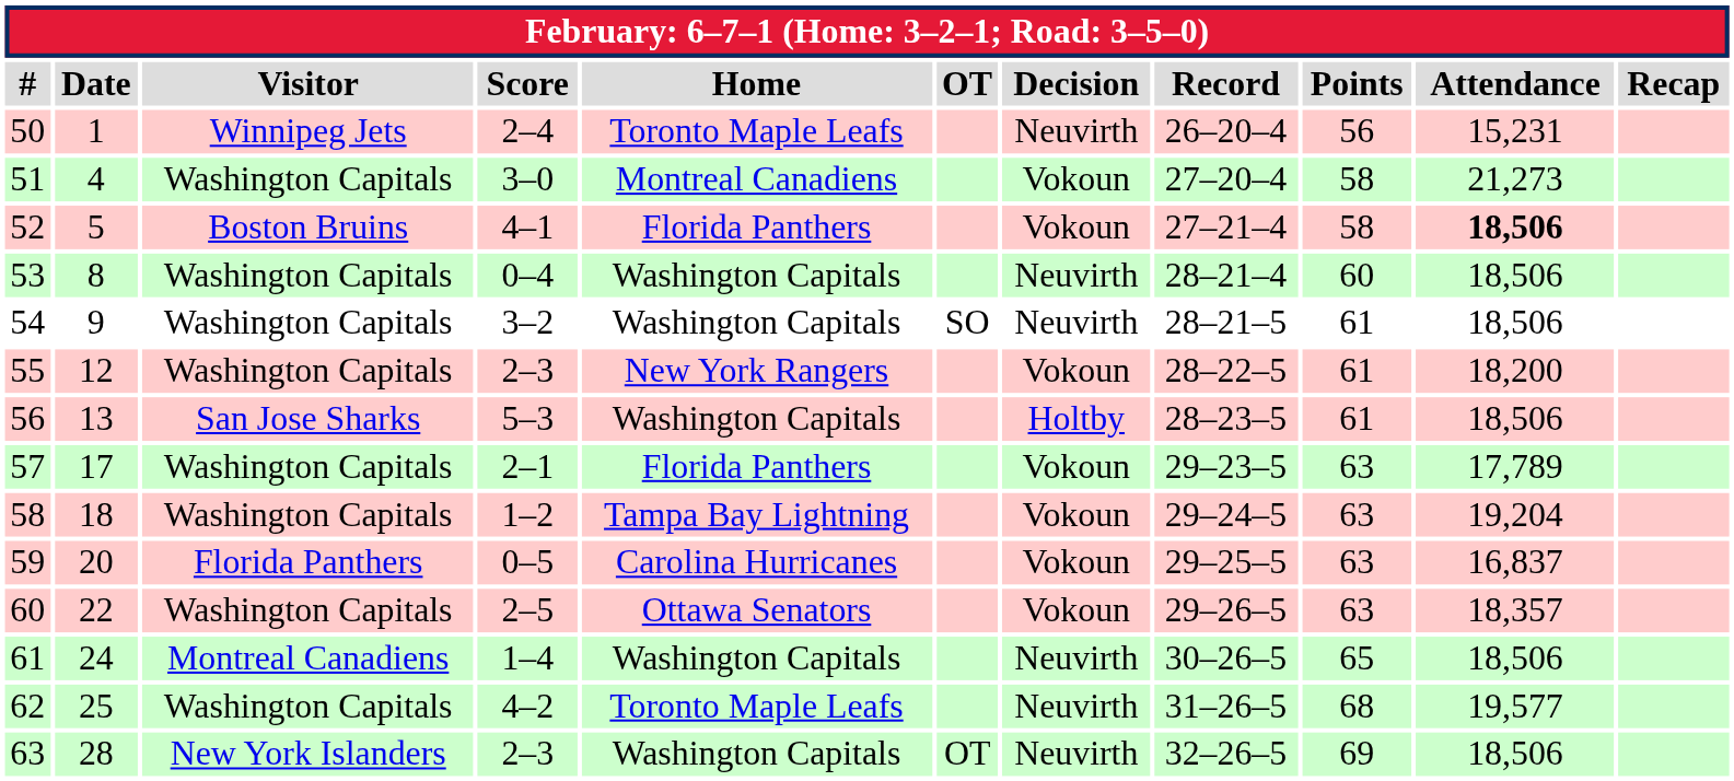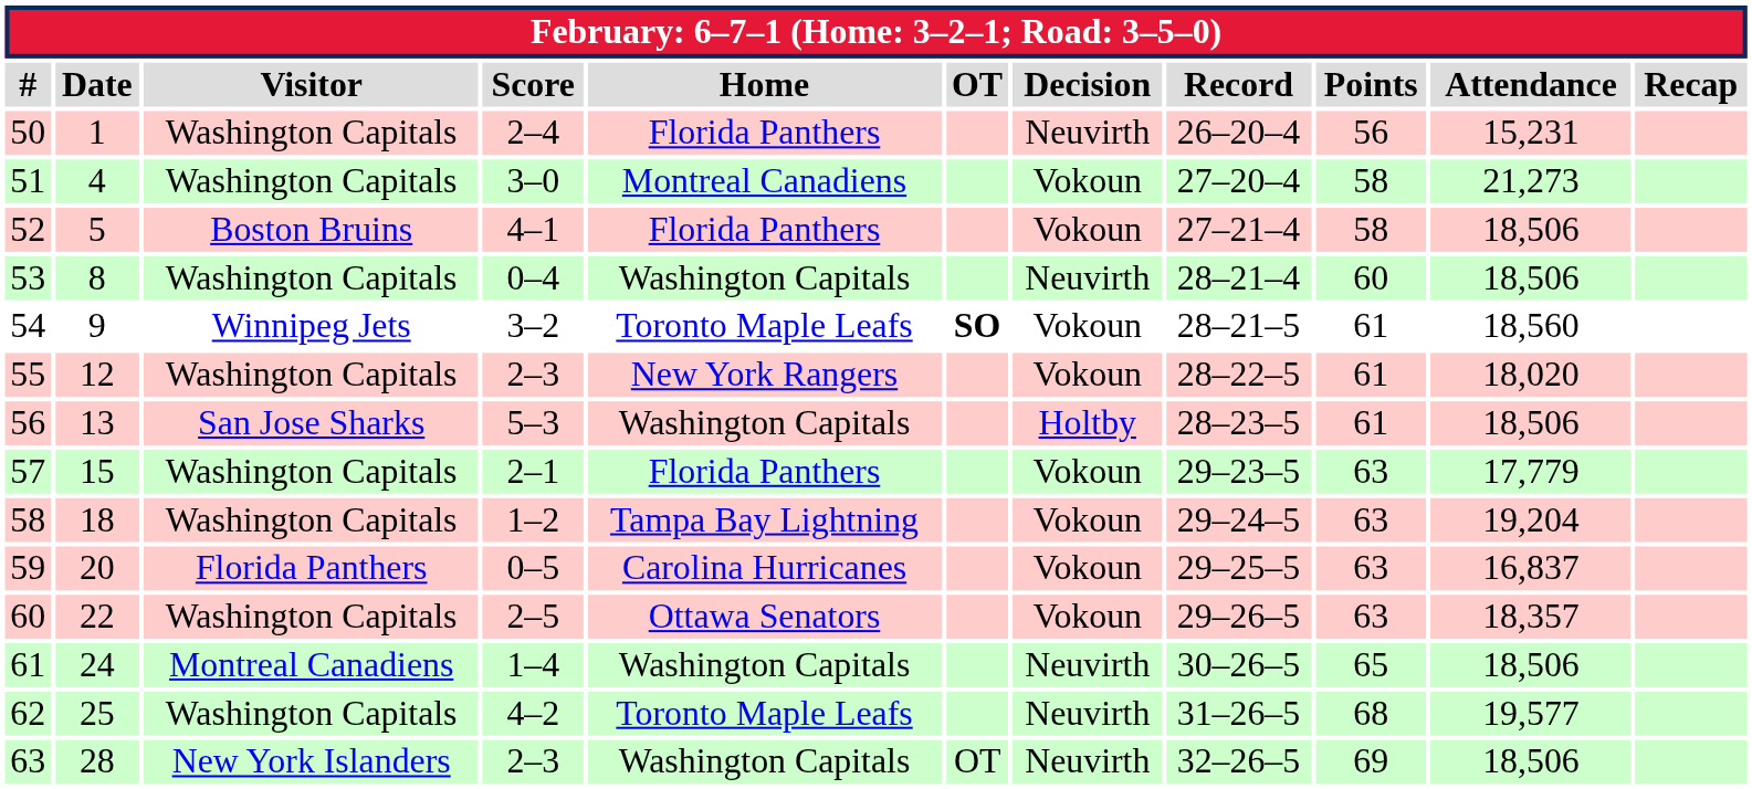50 | Visitor: Winnipeg Jets -> Washington Capitals
50 | Home: Toronto Maple Leafs -> Florida Panthers
52 | Attendance: bold -> normal
54 | Visitor: Washington Capitals -> Winnipeg Jets
54 | Home: Washington Capitals -> Toronto Maple Leafs
54 | OT: normal -> bold
54 | Decision: Neuvirth -> Vokoun
54 | Attendance: 18,506 -> 18,560
55 | Attendance: 18,200 -> 18,020
57 | Date: 17 -> 15
57 | Attendance: 17,789 -> 17,779
